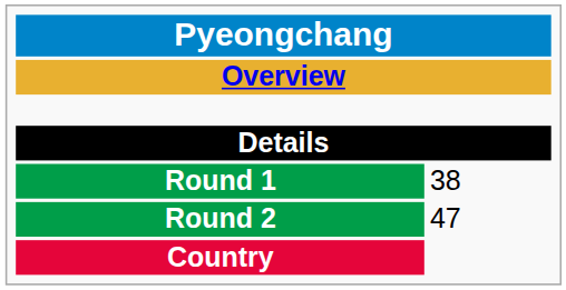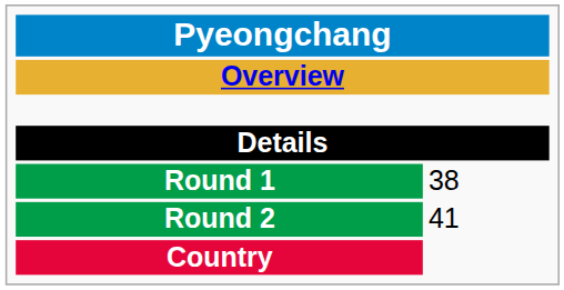Round 2 | column 2: 47 -> 41
